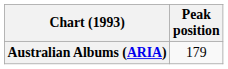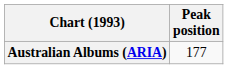Australian Albums (ARIA) | Peak position: 179 -> 177
